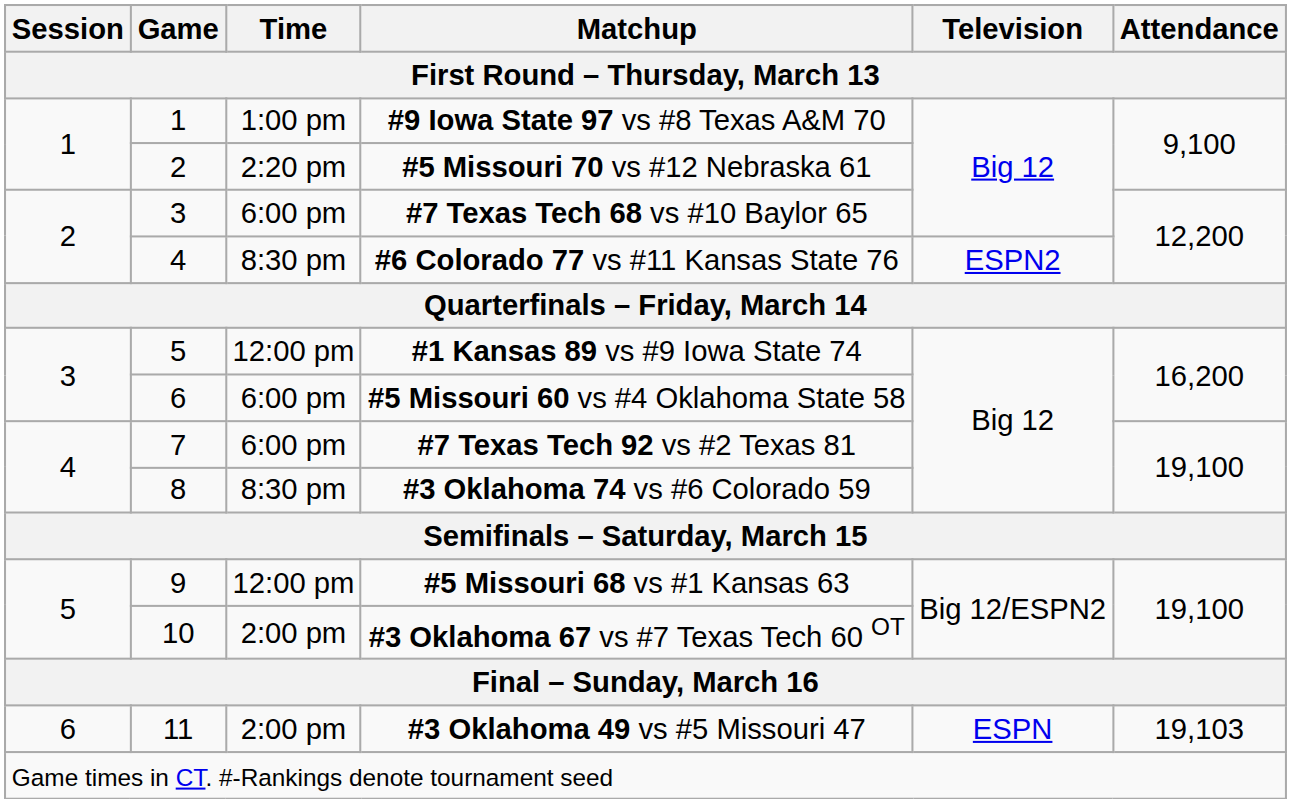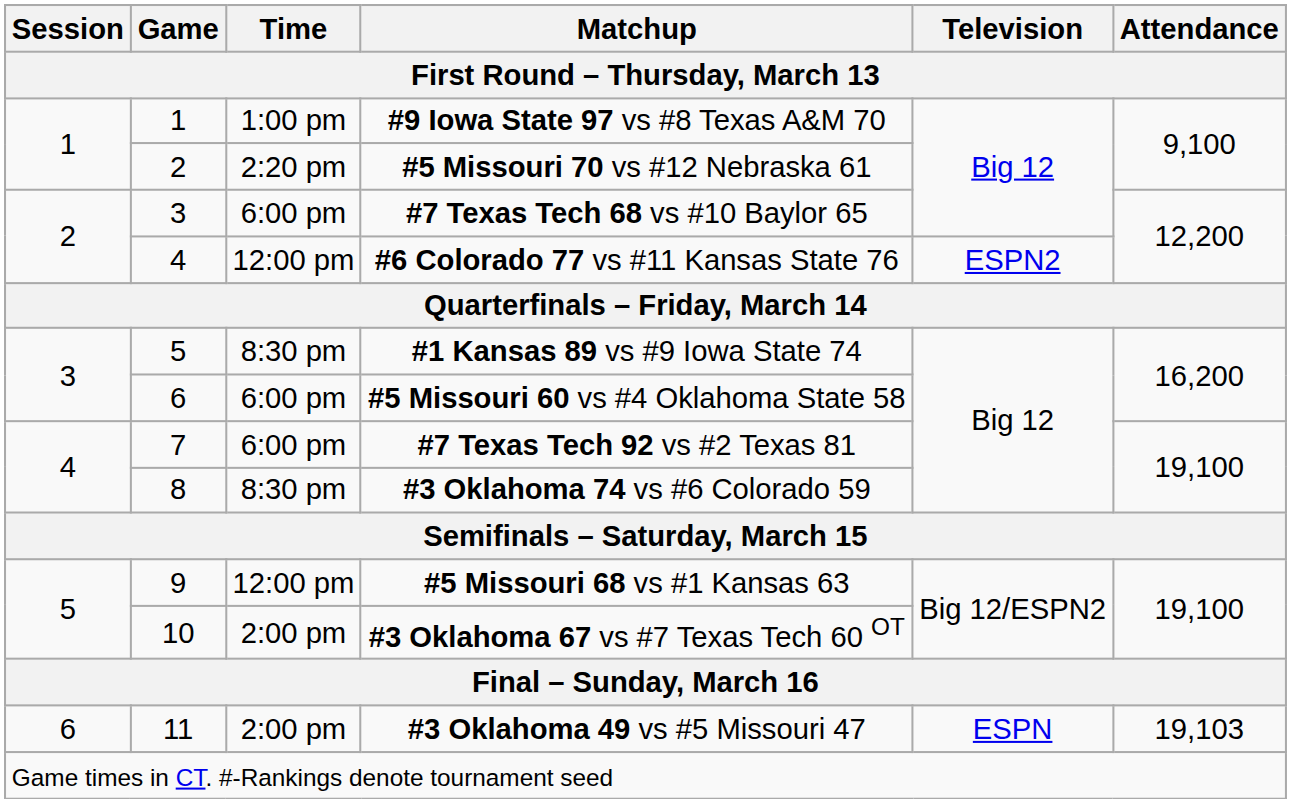#6 Colorado 77 vs #11 Kansas State 76 | Time: 8:30 pm -> 12:00 pm
#1 Kansas 89 vs #9 Iowa State 74 | Time: 12:00 pm -> 8:30 pm
